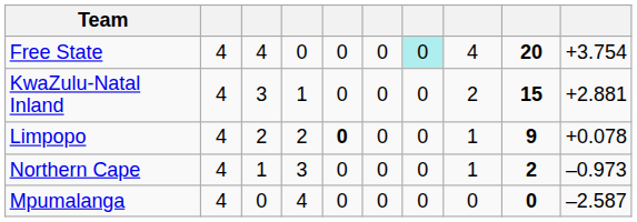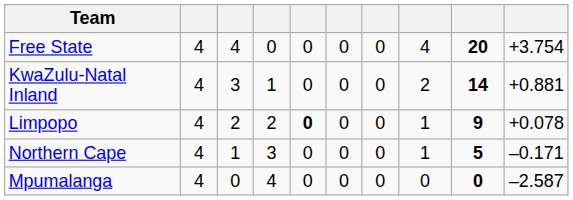Free State | column 7: paleturquoise background -> no background
KwaZulu-Natal Inland | column 9: 15 -> 14
KwaZulu-Natal Inland | column 10: +2.881 -> +0.881
Northern Cape | column 9: 2 -> 5
Northern Cape | column 10: –0.973 -> –0.171
